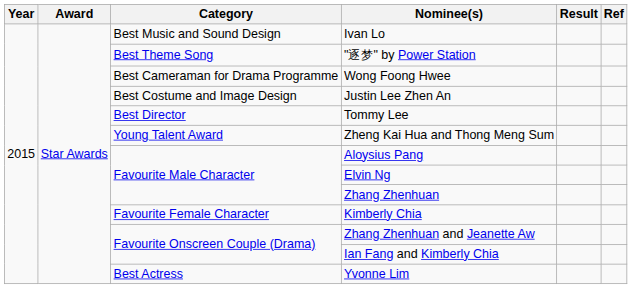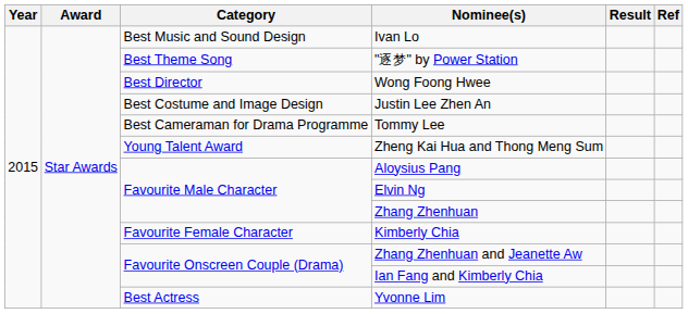Wong Foong Hwee | Category: Best Cameraman for Drama Programme -> Best Director
Tommy Lee | Category: Best Director -> Best Cameraman for Drama Programme
